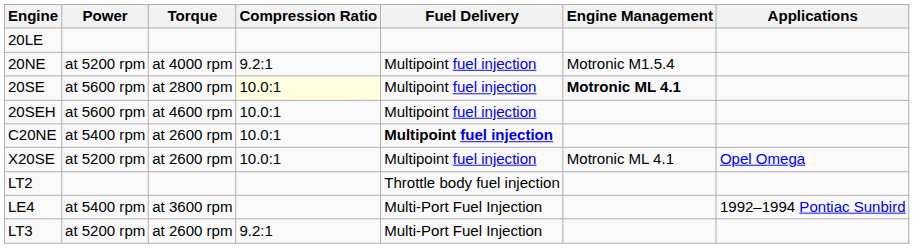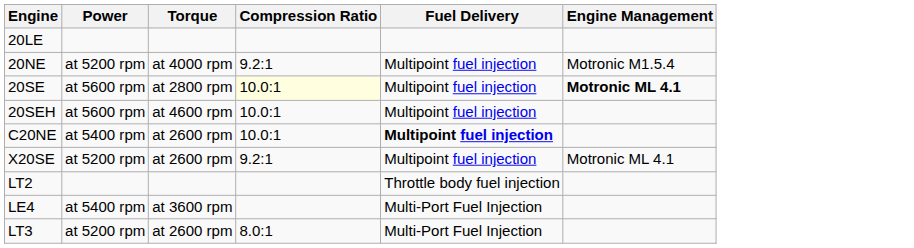- column: Applications | Opel Omega | 1992–1994 Pontiac Sunbird
X20SE | Compression Ratio: 10.0:1 -> 9.2:1
LT3 | Compression Ratio: 9.2:1 -> 8.0:1
